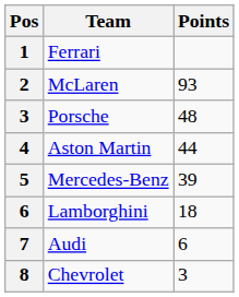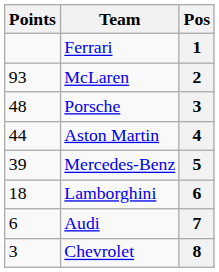columns swapped: Pos <-> Points
